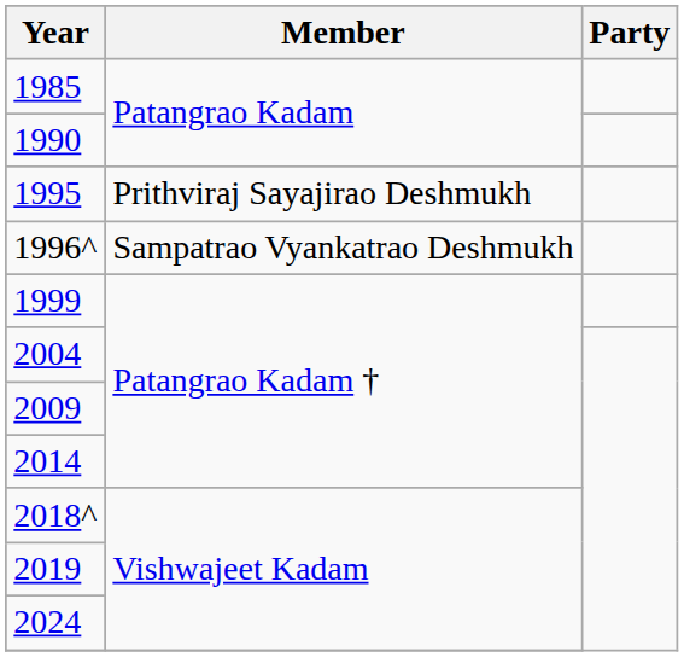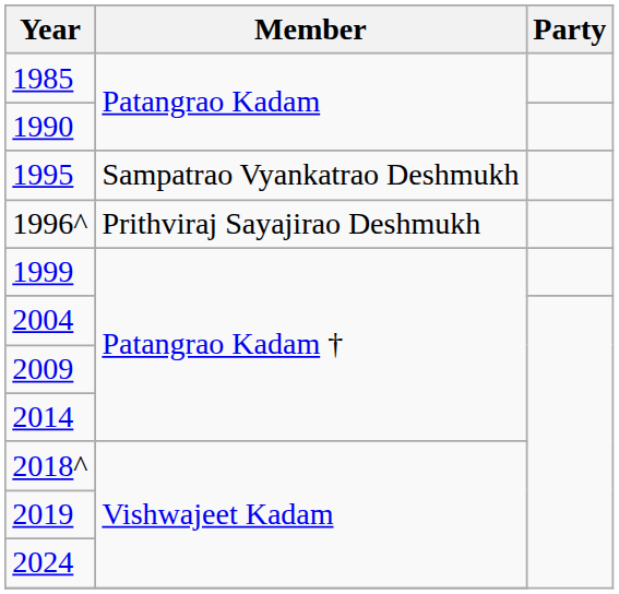1995 | Member: Prithviraj Sayajirao Deshmukh -> Sampatrao Vyankatrao Deshmukh
1996^ | Member: Sampatrao Vyankatrao Deshmukh -> Prithviraj Sayajirao Deshmukh
